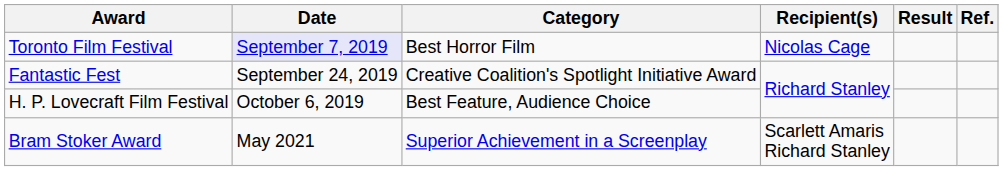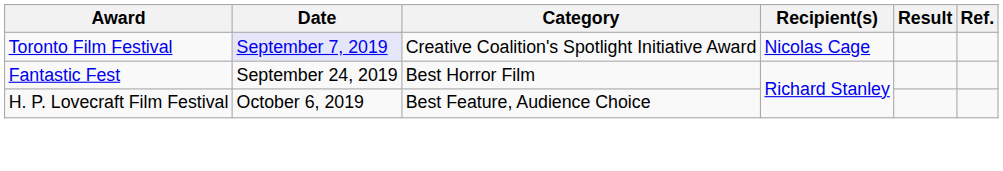Toronto Film Festival | Category: Best Horror Film -> Creative Coalition's Spotlight Initiative Award
Fantastic Fest | Category: Creative Coalition's Spotlight Initiative Award -> Best Horror Film
- row: Bram Stoker Award | May 2021 | Superior Achievement in a Screenplay | Scarlett Amaris Richard Stanley
